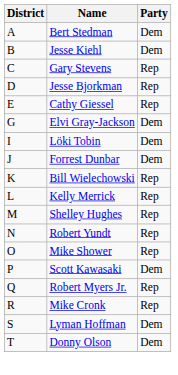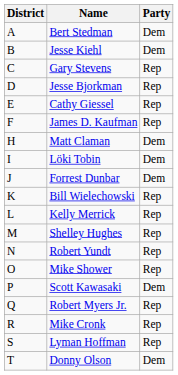+ row: F | James D. Kaufman | Rep
- row: G | Elvi Gray-Jackson | Dem
+ row: H | Matt Claman | Dem
Lyman Hoffman | Party: Dem -> Rep
